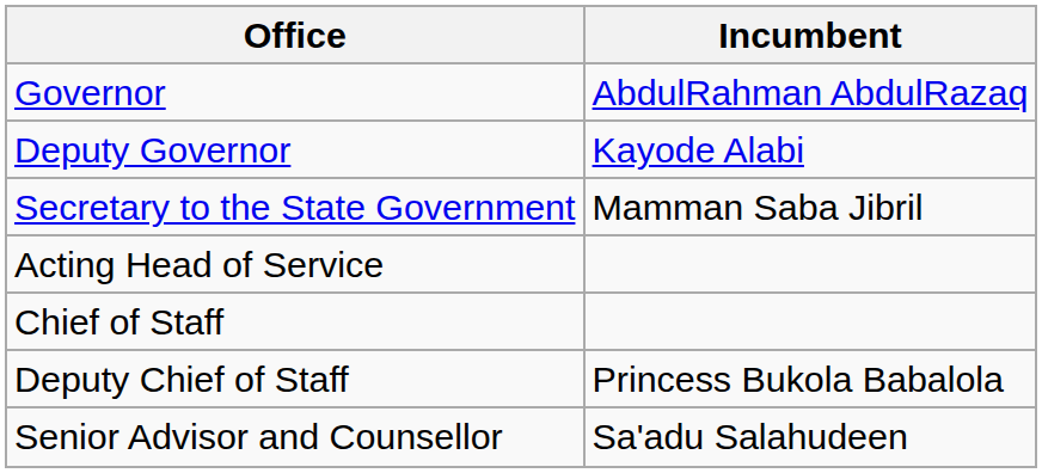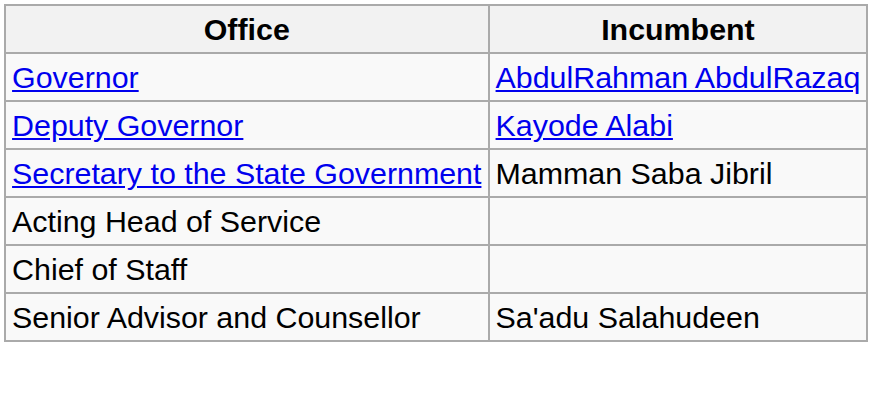- row: Deputy Chief of Staff | Princess Bukola Babalola
